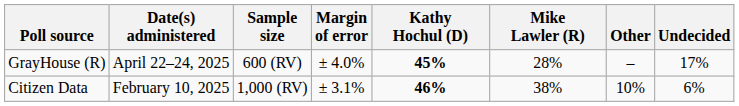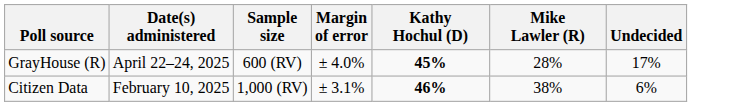- column: Other | – | 10%
